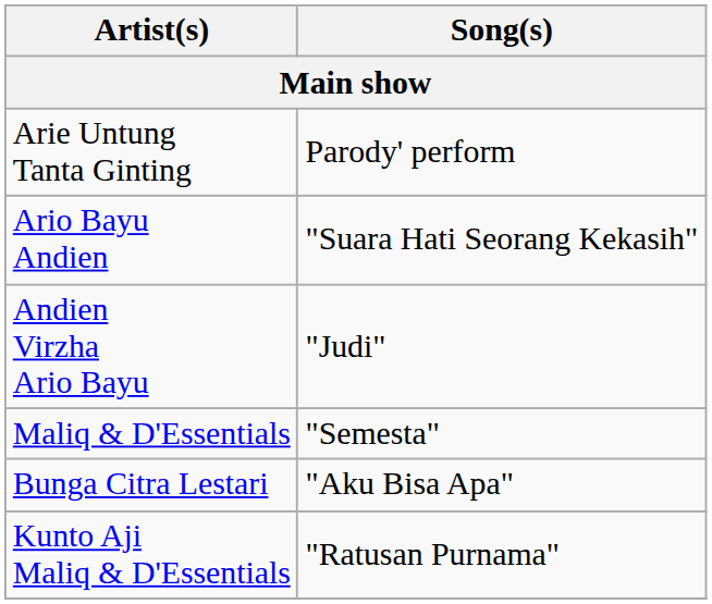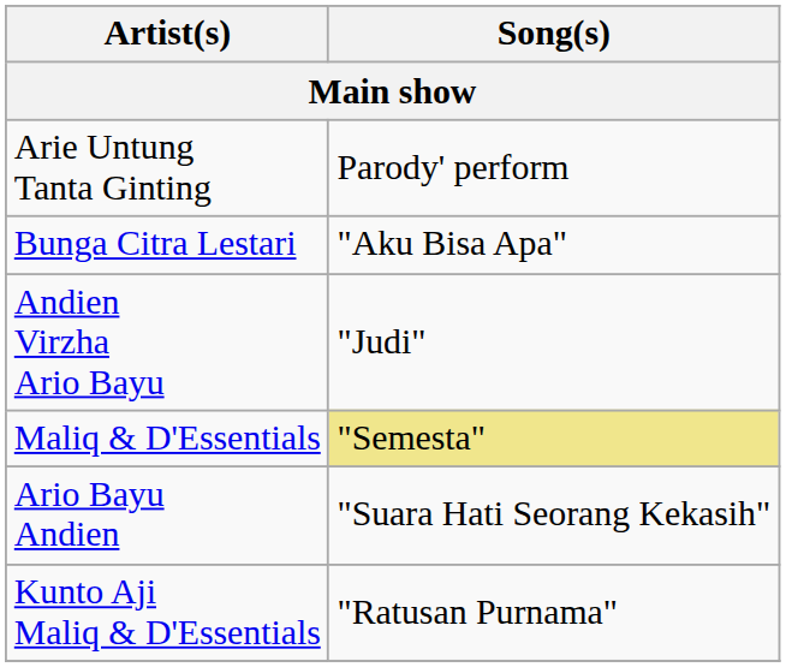rows swapped: Bunga Citra Lestari <-> Ario Bayu Andien
Maliq & D'Essentials | Song(s): no background -> khaki background
